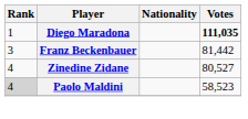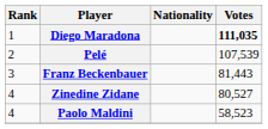+ row: 2 | Pelé | 107,539
Franz Beckenbauer | Votes: 81,442 -> 81,443
Paolo Maldini | Rank: lightgrey background -> no background
